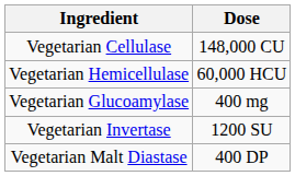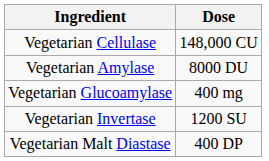- row: Vegetarian Hemicellulase | 60,000 HCU
+ row: Vegetarian Amylase | 8000 DU
